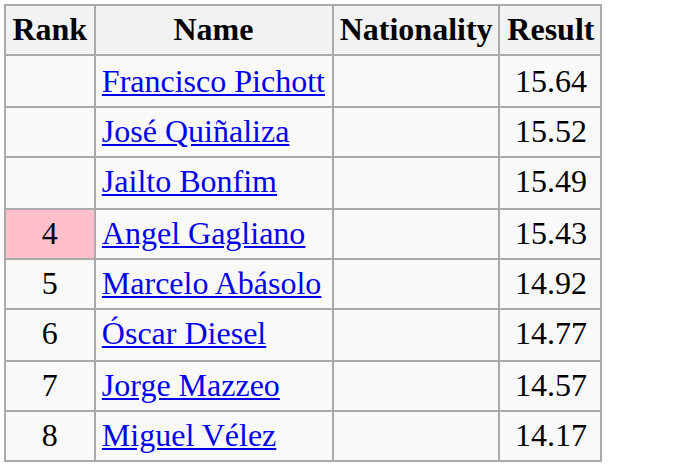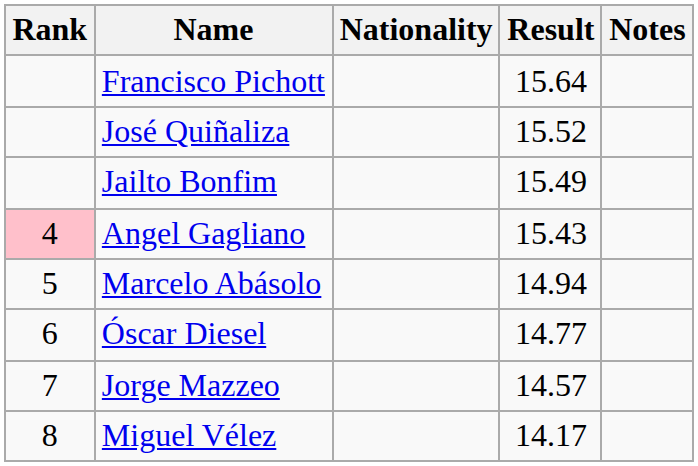+ column: Notes
Marcelo Abásolo | Result: 14.92 -> 14.94
